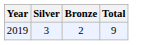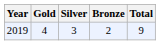+ column: Gold | 4
